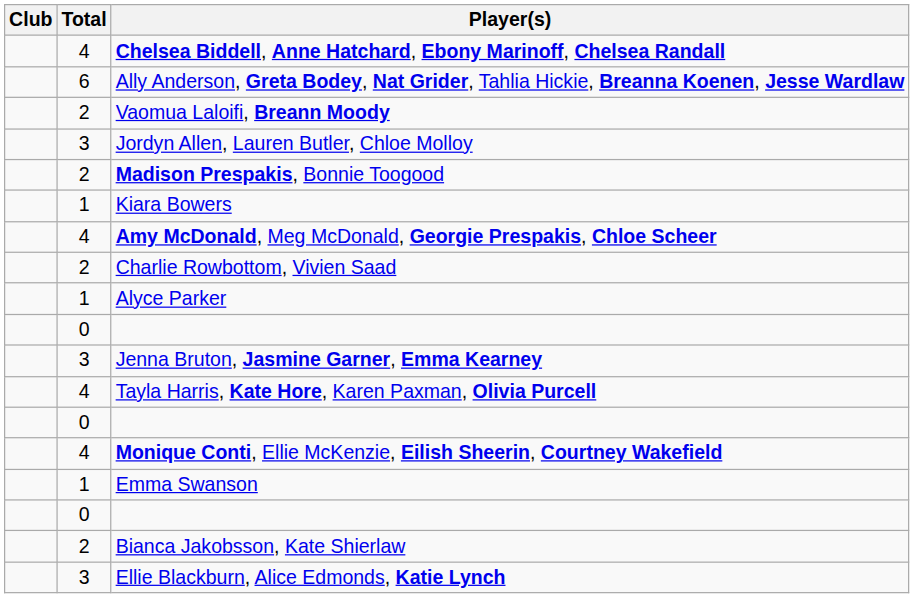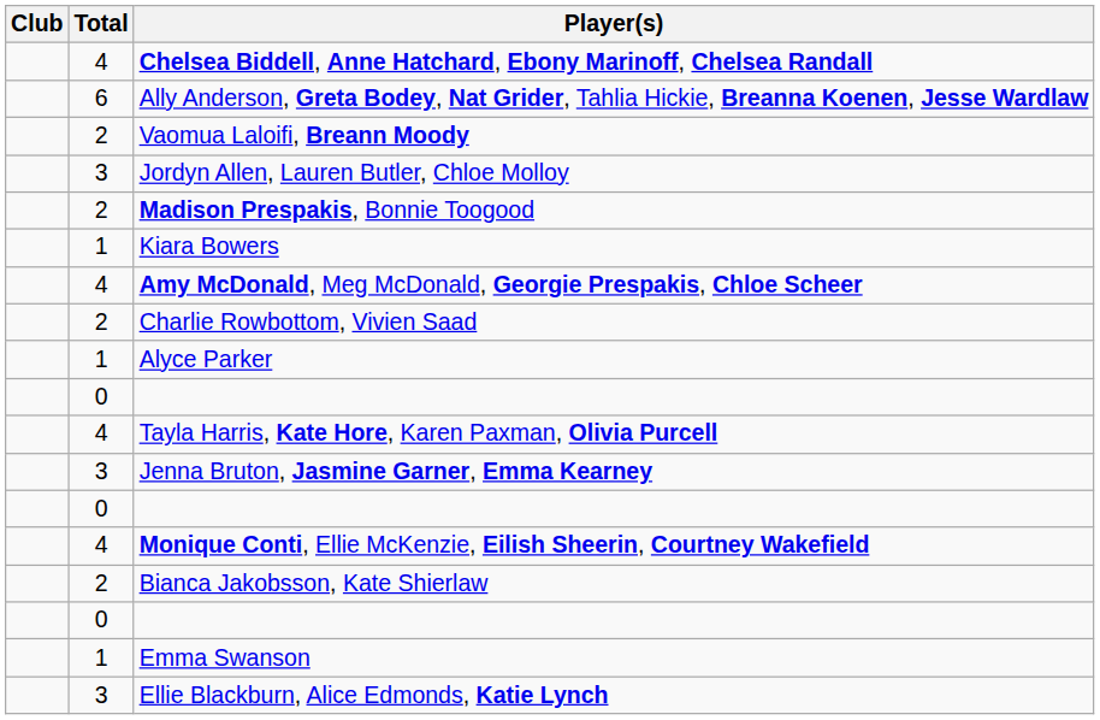rows swapped: Tayla Harris, Kate Hore, Karen Paxman, Olivia Purcell <-> Jenna Bruton, Jasmine Garner, Emma Kearney
rows swapped: Bianca Jakobsson, Kate Shierlaw <-> Emma Swanson
